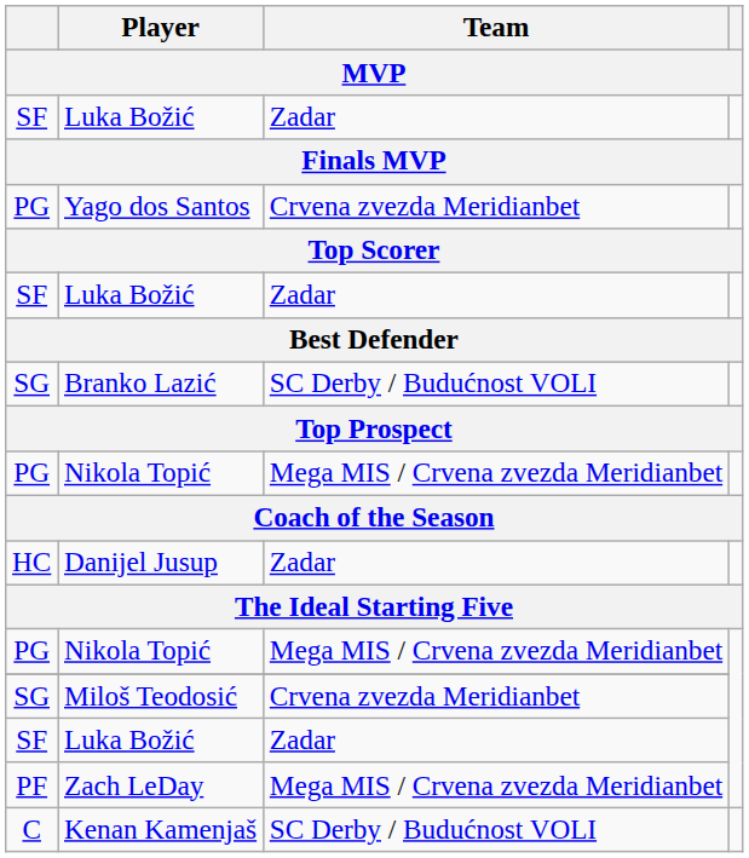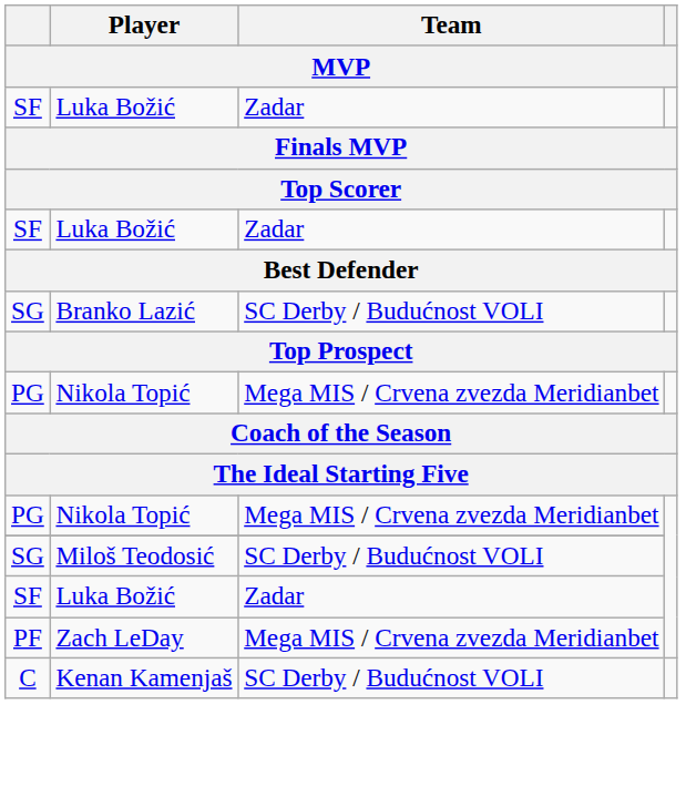- row: PG | Yago dos Santos | Crvena zvezda Meridianbet
- row: HC | Danijel Jusup | Zadar
Miloš Teodosić | Team: Crvena zvezda Meridianbet -> SC Derby / Budućnost VOLI
